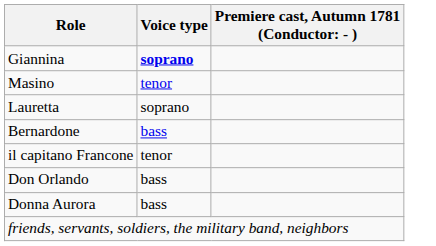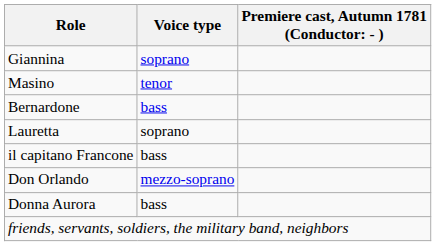Giannina | Voice type: bold -> normal
rows swapped: Bernardone <-> Lauretta
il capitano Francone | Voice type: tenor -> bass
Don Orlando | Voice type: bass -> mezzo-soprano
